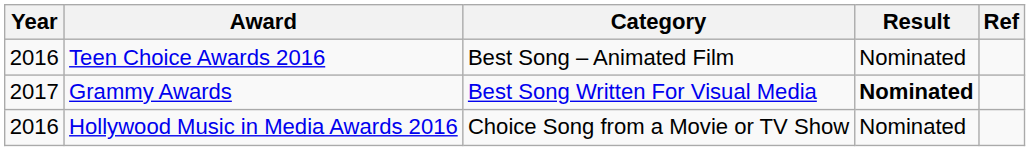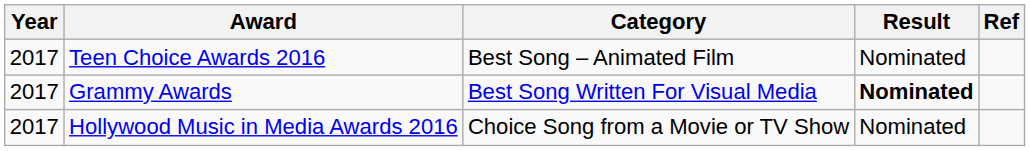Teen Choice Awards 2016 | Year: 2016 -> 2017
Hollywood Music in Media Awards 2016 | Year: 2016 -> 2017
